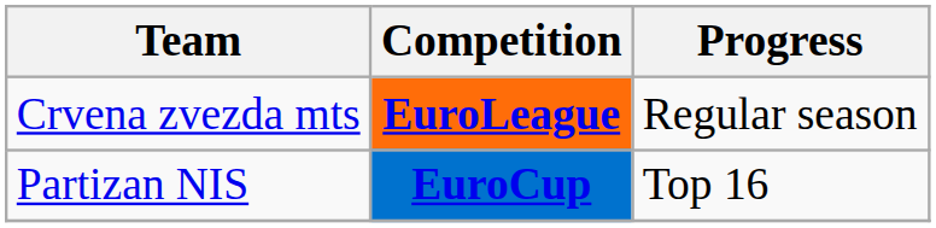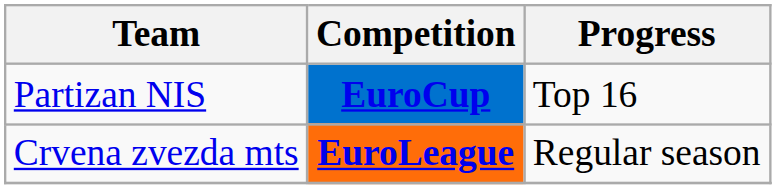rows swapped: Crvena zvezda mts <-> Partizan NIS
